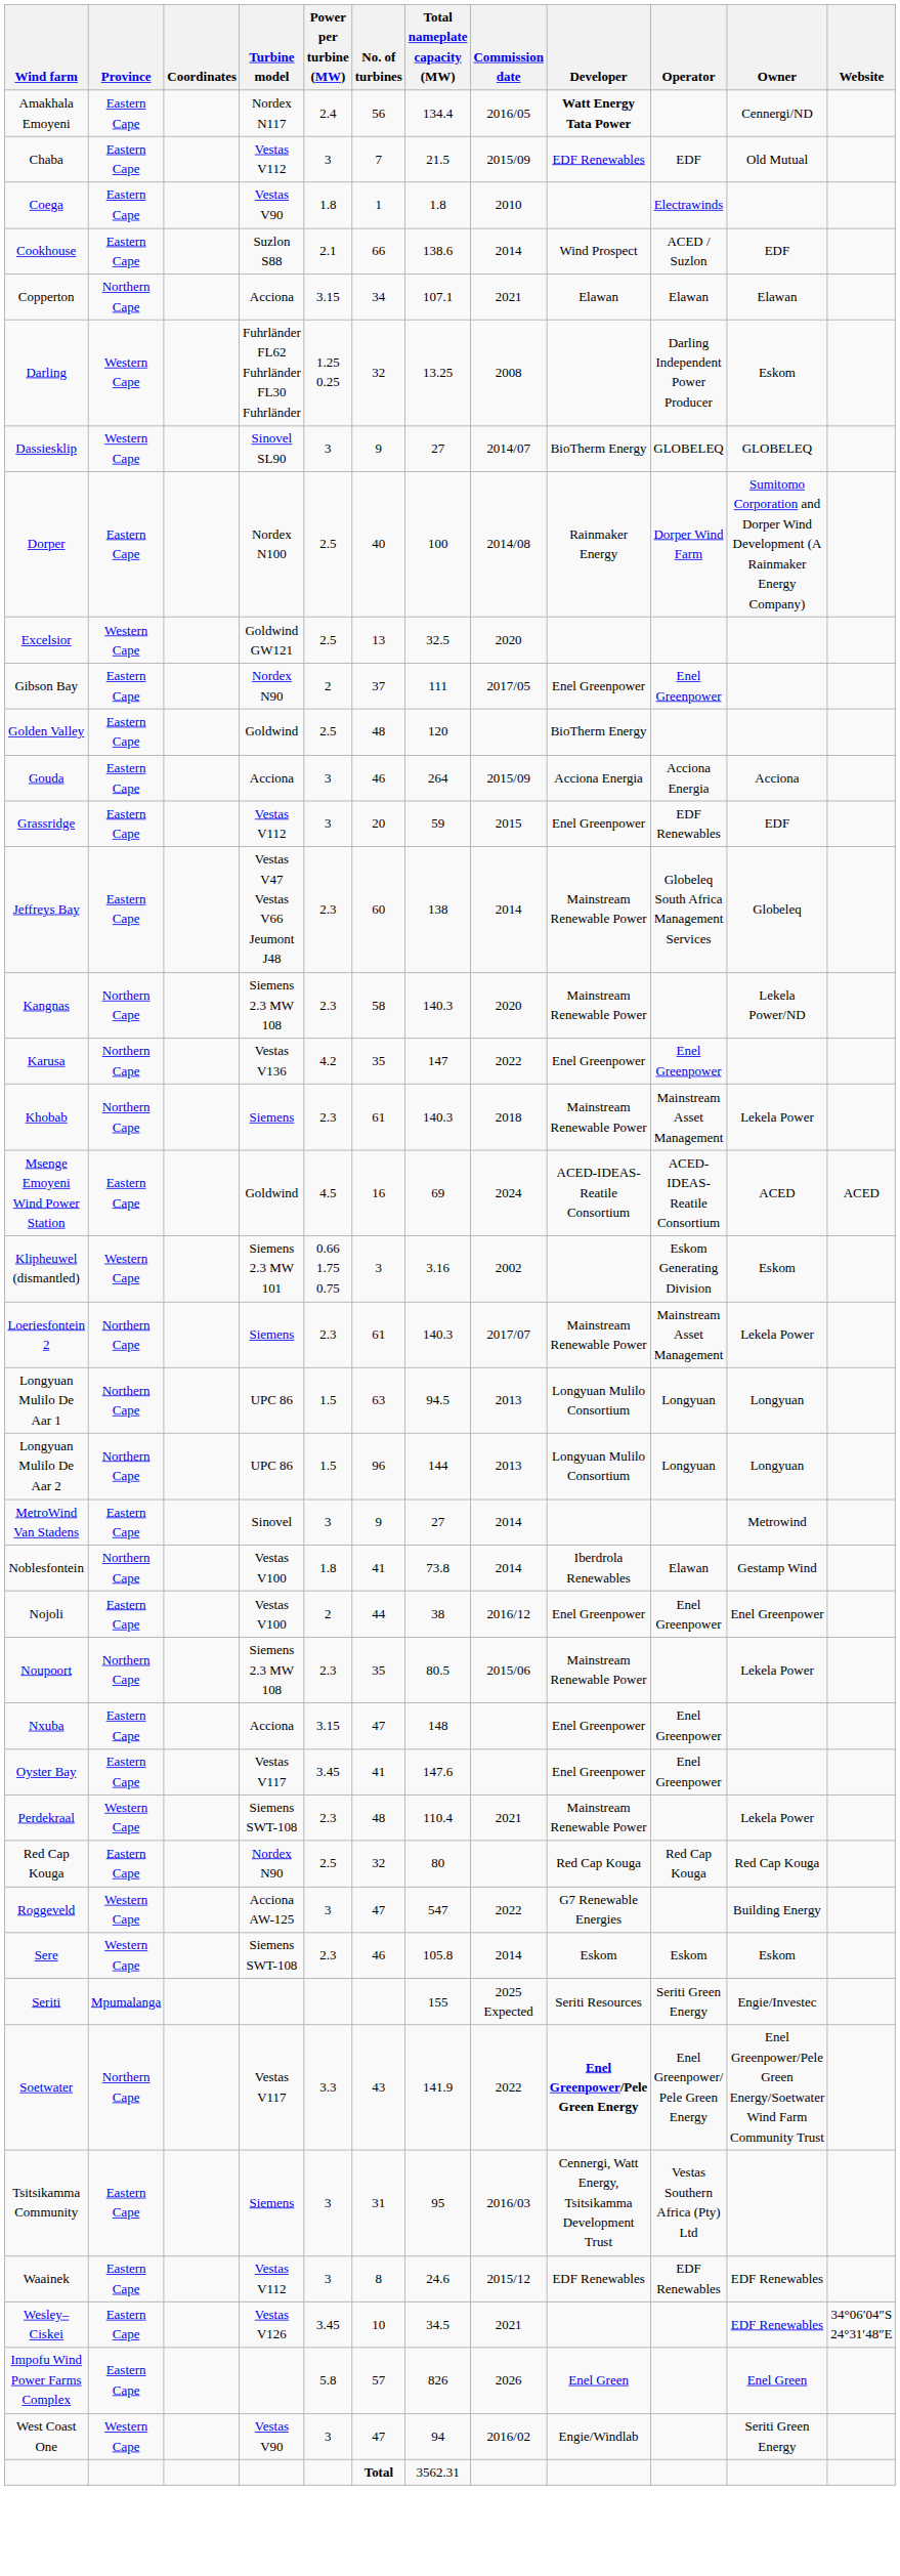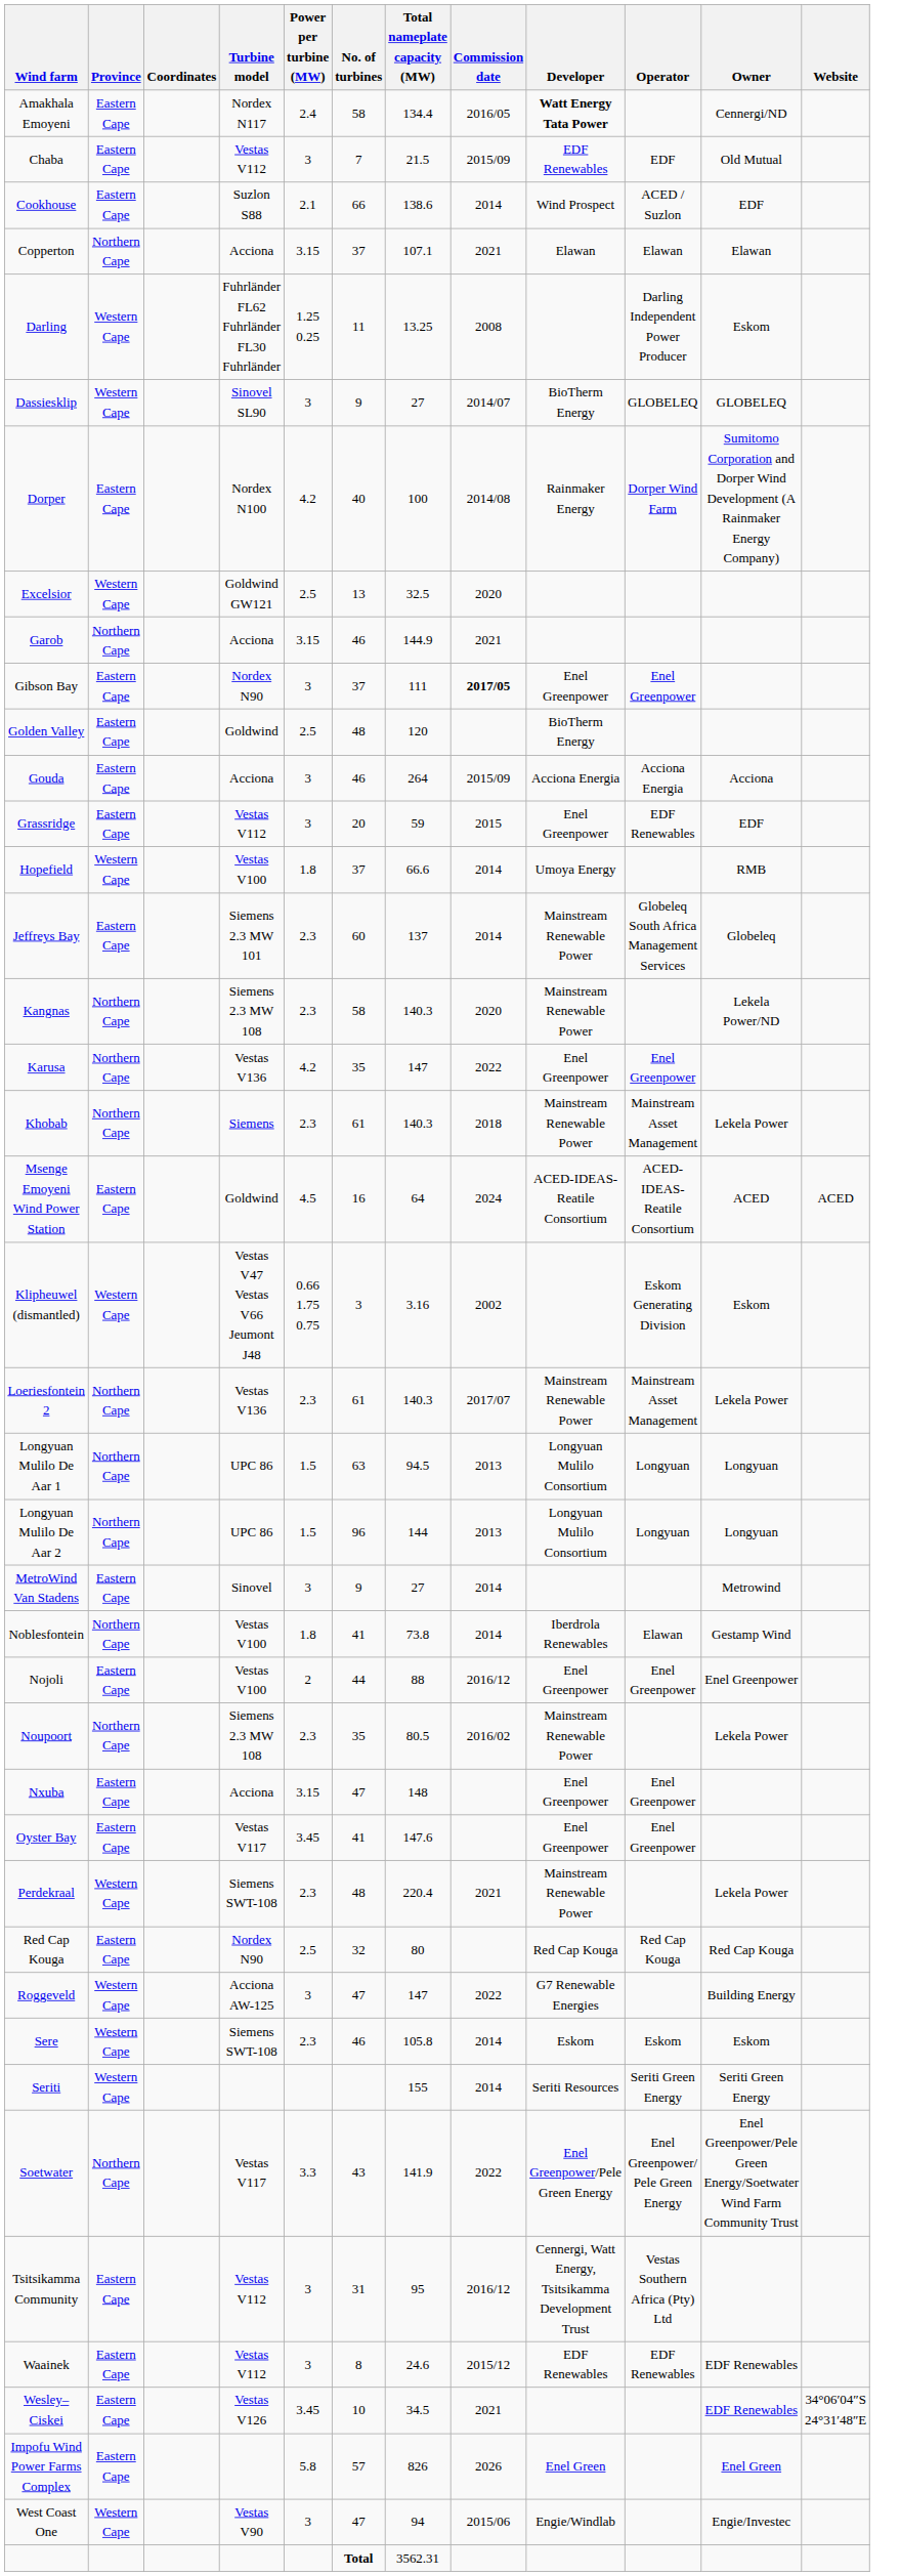Amakhala Emoyeni | No. of turbines: 56 -> 58
- row: Coega | Eastern Cape | Vestas V90 | 1.8 | 1 | 1.8 | 2010 | Electrawinds
Copperton | No. of turbines: 34 -> 37
Darling | No. of turbines: 32 -> 11
Dorper | Power per turbine (MW): 2.5 -> 4.2
+ row: Garob | Northern Cape | Acciona | 3.15 | 46 | 144.9 | 2021
Gibson Bay | Power per turbine (MW): 2 -> 3
Gibson Bay | Commission date: normal -> bold
+ row: Hopefield | Western Cape | Vestas V100 | 1.8 | 37 | 66.6 | 2014 | Umoya Energy | RMB
Jeffreys Bay | Turbine model: Vestas V47 Vestas V66 Jeumont J48 -> Siemens 2.3 MW 101
Jeffreys Bay | Total nameplate capacity (MW): 138 -> 137
Msenge Emoyeni Wind Power Station | Total nameplate capacity (MW): 69 -> 64
Klipheuwel (dismantled) | Turbine model: Siemens 2.3 MW 101 -> Vestas V47 Vestas V66 Jeumont J48
Loeriesfontein 2 | Turbine model: Siemens -> Vestas V136
Nojoli | Total nameplate capacity (MW): 38 -> 88
Noupoort | Commission date: 2015/06 -> 2016/02
Perdekraal | Total nameplate capacity (MW): 110.4 -> 220.4
Roggeveld | Total nameplate capacity (MW): 547 -> 147
Seriti | Province: Mpumalanga -> Western Cape
Seriti | Commission date: 2025 Expected -> 2014
Seriti | Owner: Engie/Investec -> Seriti Green Energy
Soetwater | Developer: bold -> normal
Tsitsikamma Community | Turbine model: Siemens -> Vestas V112
Tsitsikamma Community | Commission date: 2016/03 -> 2016/12
West Coast One | Commission date: 2016/02 -> 2015/06
West Coast One | Owner: Seriti Green Energy -> Engie/Investec
